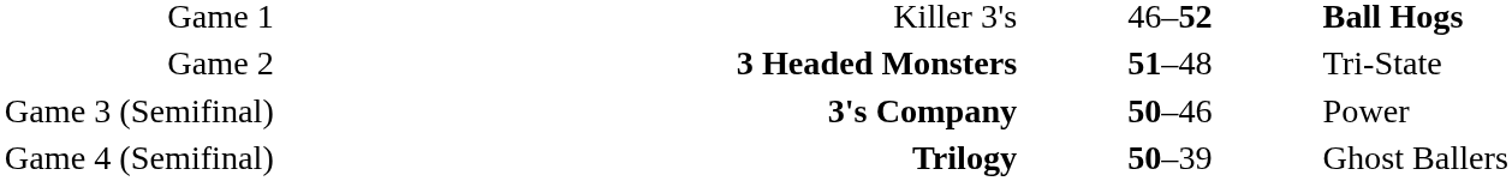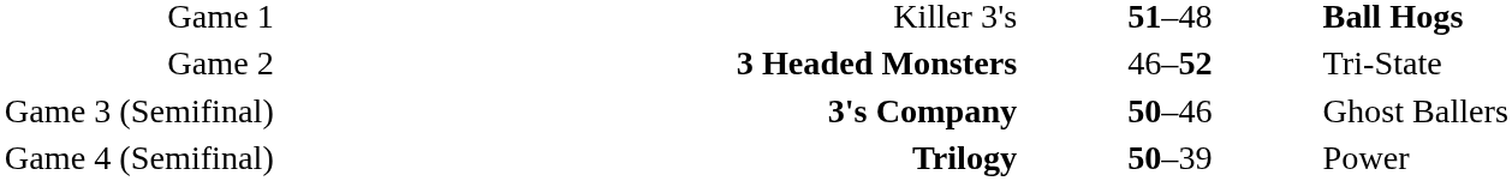Game 1 | column 3: 46–52 -> 51–48
Game 2 | column 3: 51–48 -> 46–52
Game 3 (Semifinal) | column 4: Power -> Ghost Ballers
Game 4 (Semifinal) | column 4: Ghost Ballers -> Power
